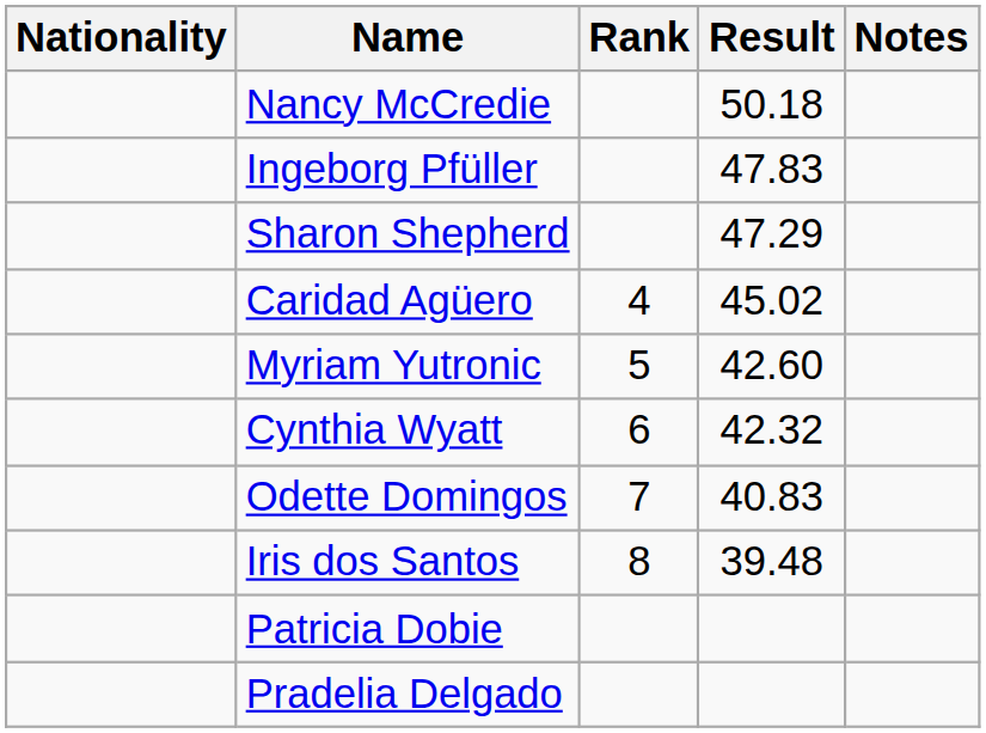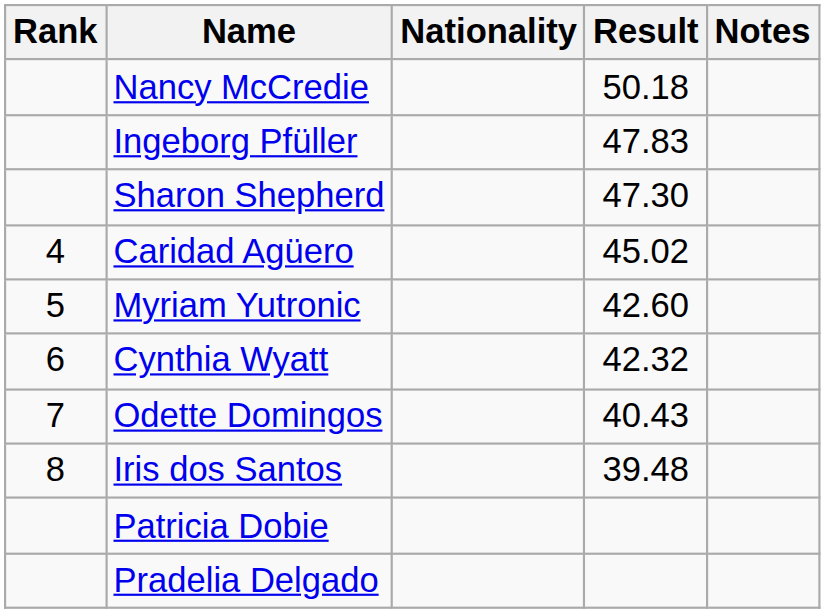columns swapped: Rank <-> Nationality
Sharon Shepherd | Result: 47.29 -> 47.30
Odette Domingos | Result: 40.83 -> 40.43
